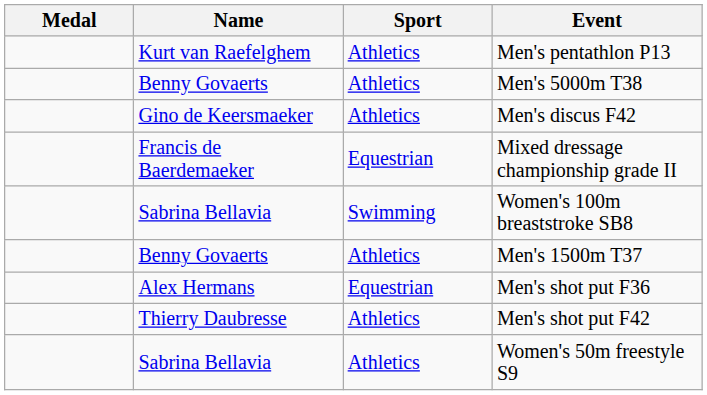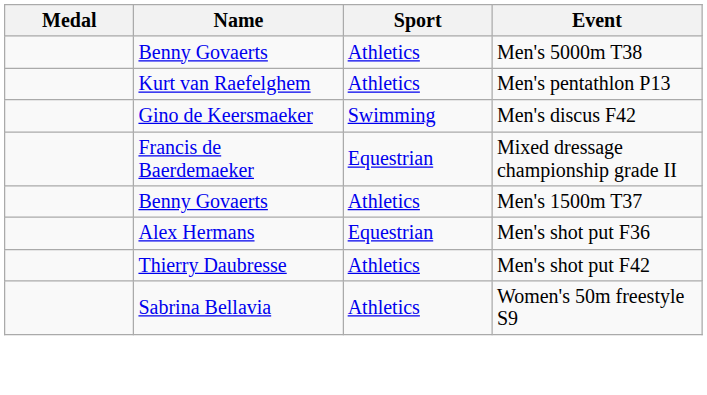rows swapped: Men's pentathlon P13 <-> Men's 5000m T38
Men's discus F42 | Sport: Athletics -> Swimming
- row: Sabrina Bellavia | Swimming | Women's 100m breaststroke SB8
